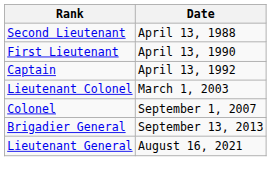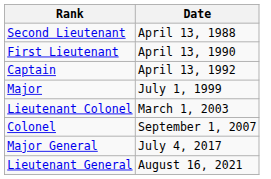+ row: Major | July 1, 1999
- row: Brigadier General | September 13, 2013
+ row: Major General | July 4, 2017
